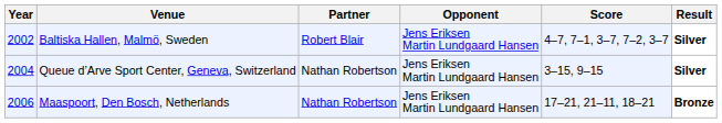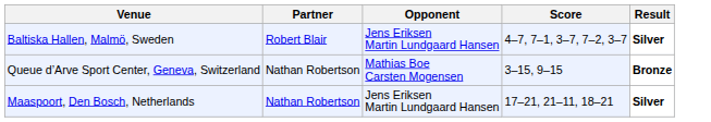- column: Year | 2002 | 2004 | 2006
Queue d’Arve Sport Center, Geneva, Switzerland | Opponent: Jens Eriksen Martin Lundgaard Hansen -> Mathias Boe Carsten Mogensen
Queue d’Arve Sport Center, Geneva, Switzerland | Result: Silver -> Bronze
Maaspoort, Den Bosch, Netherlands | Result: Bronze -> Silver
